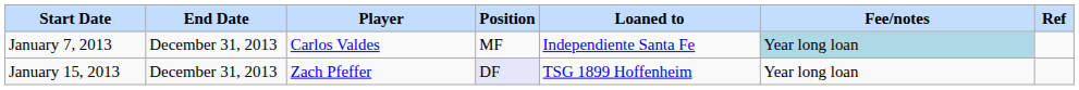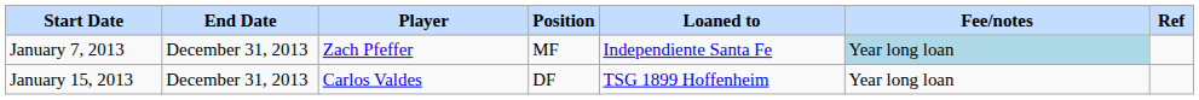January 7, 2013 | Player: Carlos Valdes -> Zach Pfeffer
January 15, 2013 | Player: Zach Pfeffer -> Carlos Valdes
January 15, 2013 | Position: lavender background -> no background
